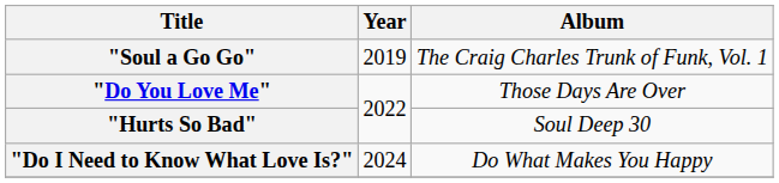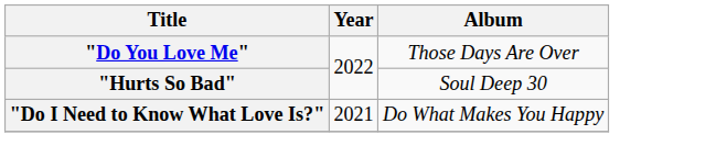- row: "Soul a Go Go" | 2019 | The Craig Charles Trunk of Funk, Vol. 1
"Do I Need to Know What Love Is?" | Year: 2024 -> 2021
